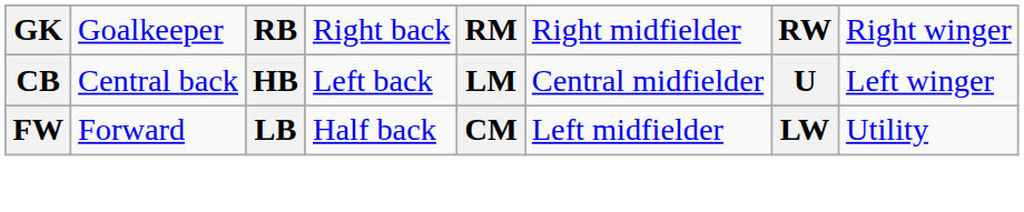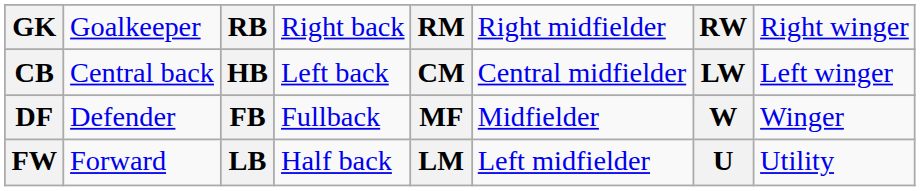CB | column 5: LM -> CM
CB | column 7: U -> LW
+ row: DF | Defender | FB | Fullback | MF | Midfielder | W | Winger
FW | column 5: CM -> LM
FW | column 7: LW -> U
